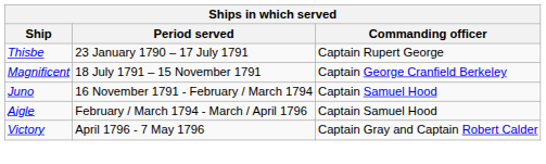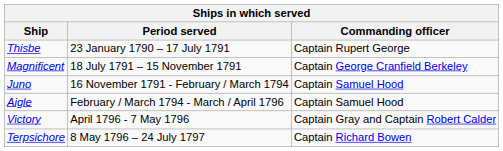+ row: Terpsichore | 8 May 1796 – 24 July 1797 | Captain Richard Bowen
